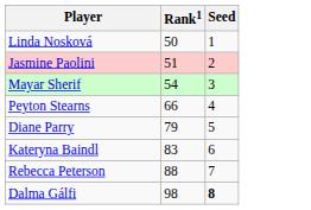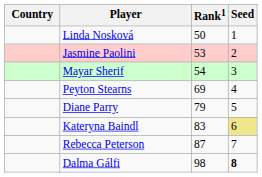+ column: Country
Jasmine Paolini | Rank1: 51 -> 53
Peyton Stearns | Rank1: 66 -> 69
Kateryna Baindl | Seed: no background -> khaki background
Rebecca Peterson | Rank1: 88 -> 87
